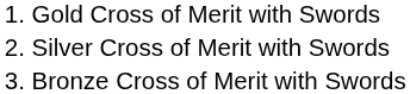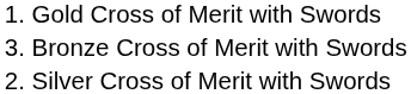rows swapped: 2. Silver Cross of Merit with Swords <-> 3. Bronze Cross of Merit with Swords
